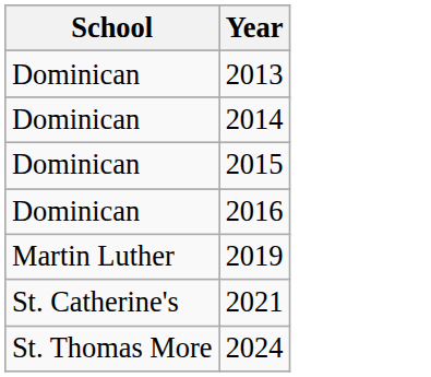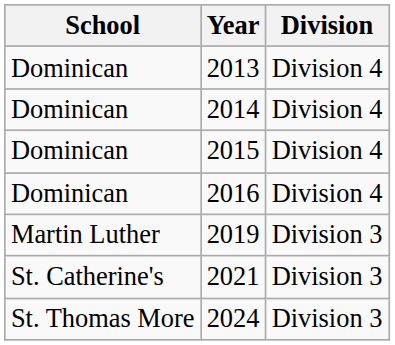+ column: Division | Division 4 | Division 4 | Division 4 | Division 4 | Division 3 | Division 3 | Division 3
